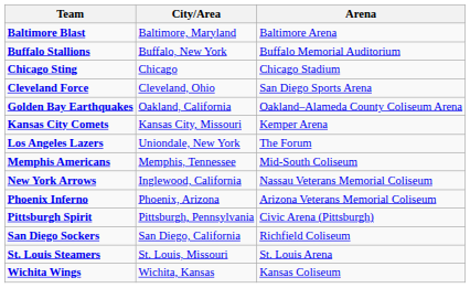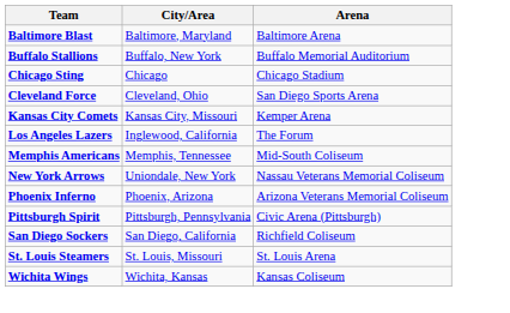- row: Golden Bay Earthquakes | Oakland, California | Oakland–Alameda County Coliseum Arena
Los Angeles Lazers | City/Area: Uniondale, New York -> Inglewood, California
New York Arrows | City/Area: Inglewood, California -> Uniondale, New York
